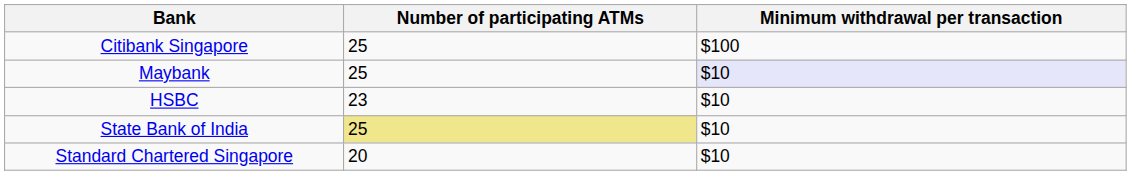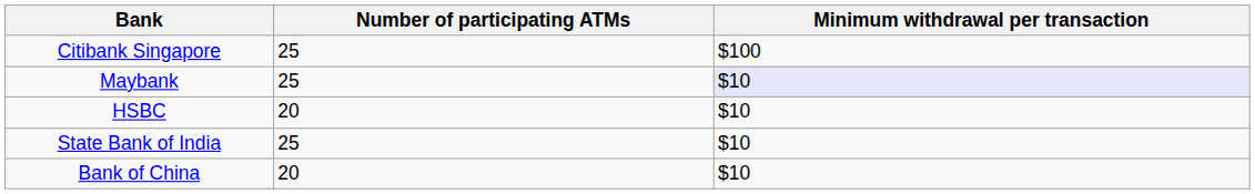HSBC | Number of participating ATMs: 23 -> 20
State Bank of India | Number of participating ATMs: khaki background -> no background
- row: Standard Chartered Singapore | 20 | $10
+ row: Bank of China | 20 | $10
